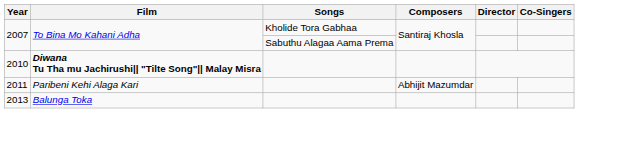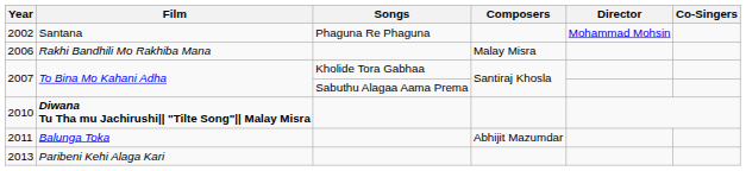+ row: 2002 | Santana | Phaguna Re Phaguna | Mohammad Mohsin
+ row: 2006 | Rakhi Bandhili Mo Rakhiba Mana | Malay Misra
2011 | Film: Paribeni Kehi Alaga Kari -> Balunga Toka
2013 | Film: Balunga Toka -> Paribeni Kehi Alaga Kari
